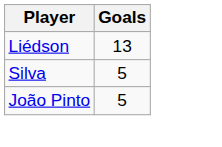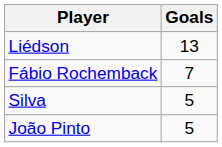+ row: Fábio Rochemback | 7
